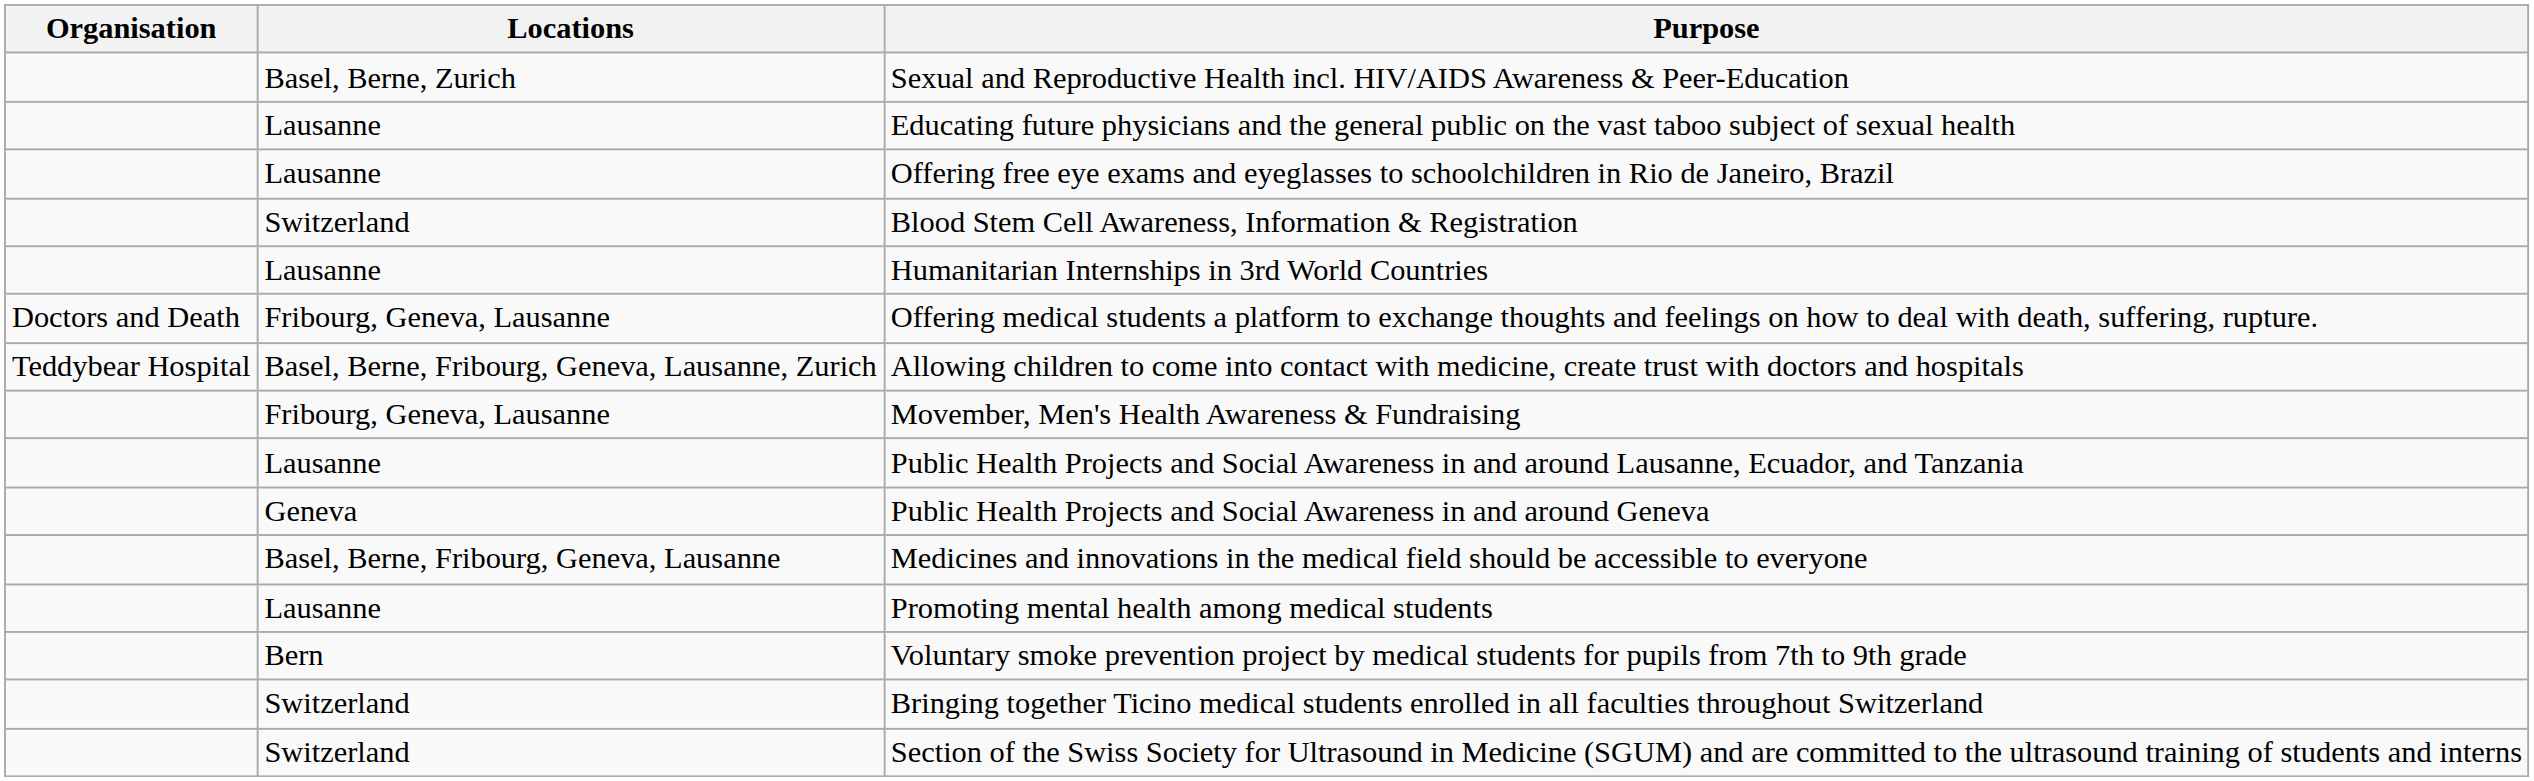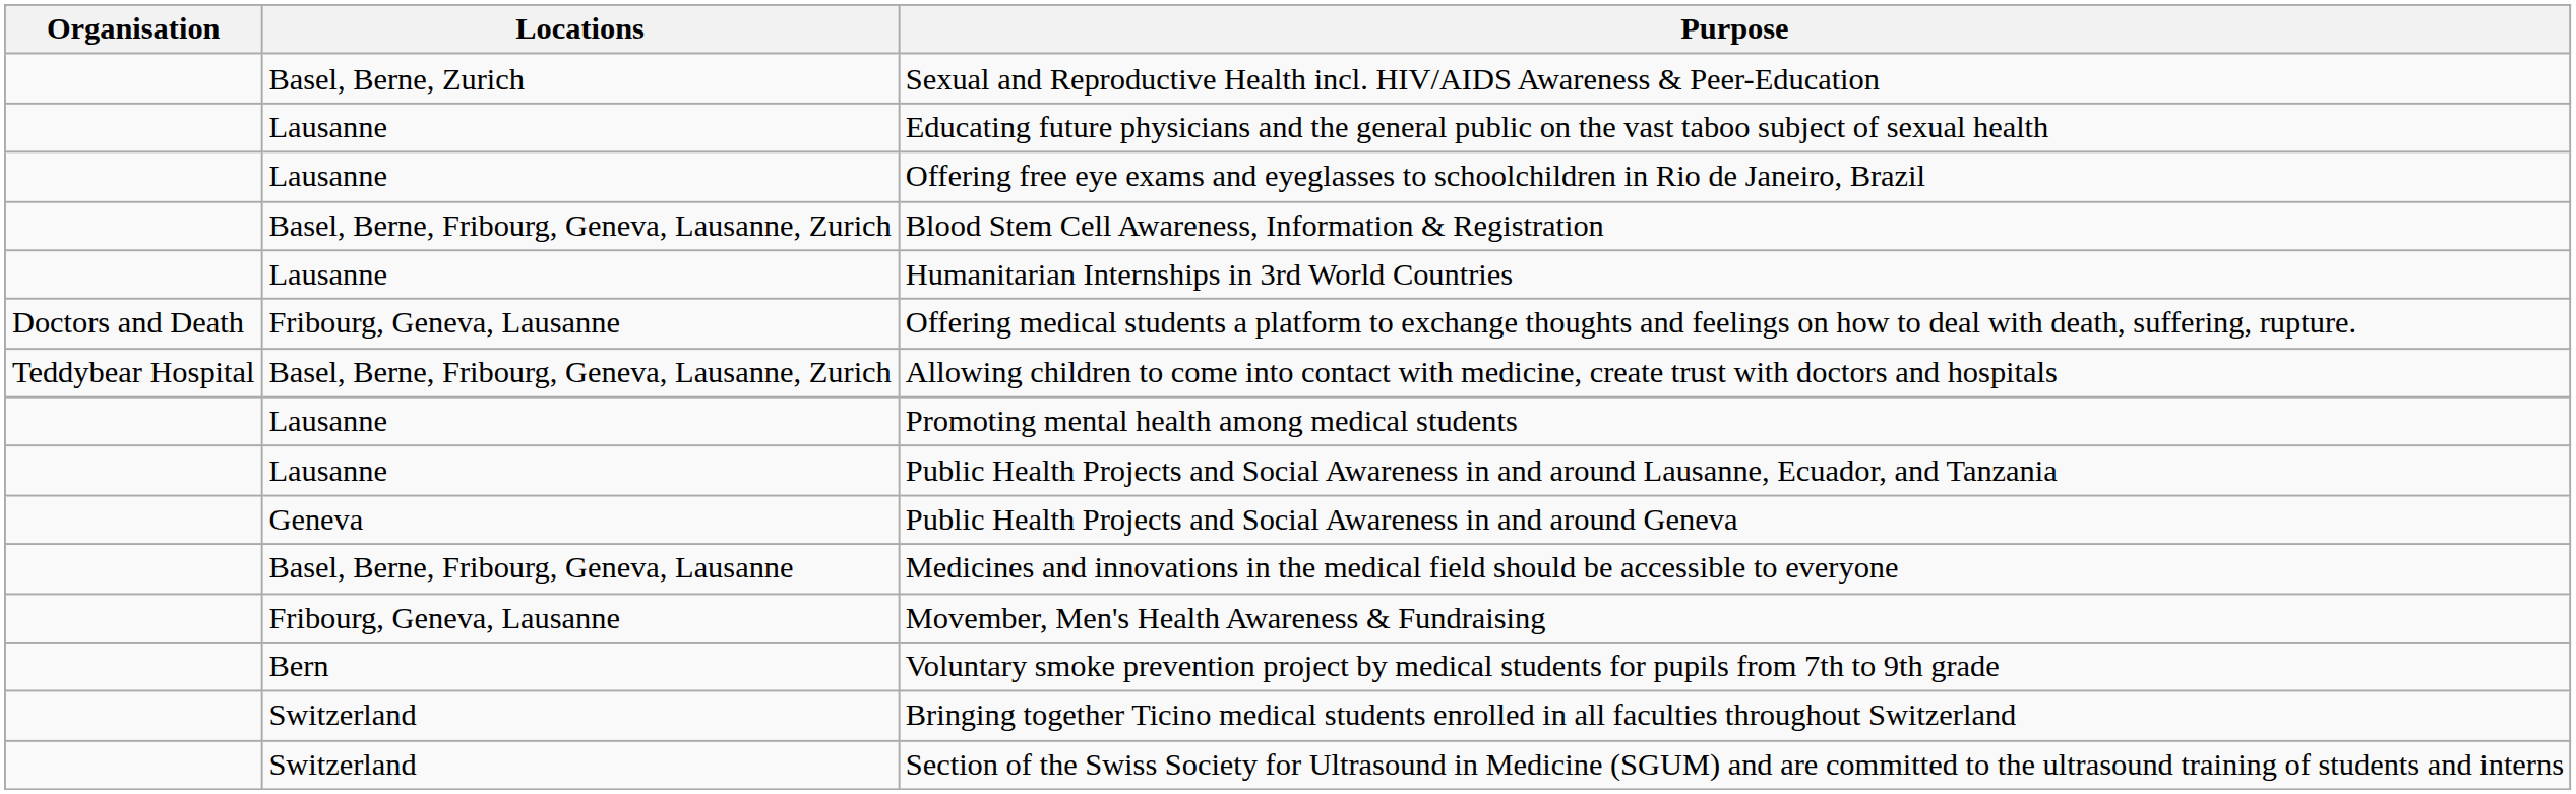Blood Stem Cell Awareness, Information & Registration | Locations: Switzerland -> Basel, Berne, Fribourg, Geneva, Lausanne, Zurich
rows swapped: Promoting mental health among medical students <-> Movember, Men's Health Awareness & Fundraising
